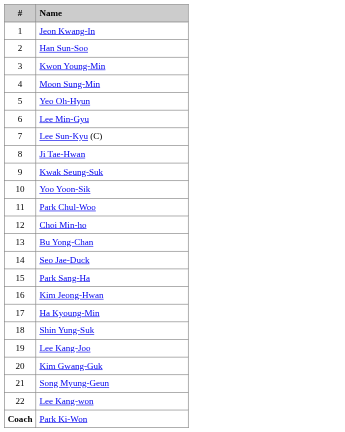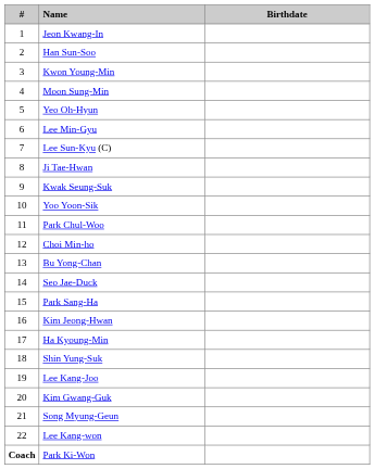+ column: Birthdate
